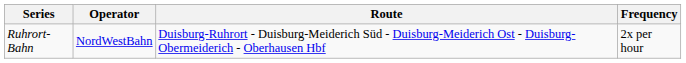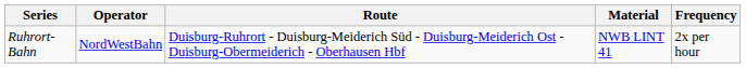+ column: Material | NWB LINT 41
